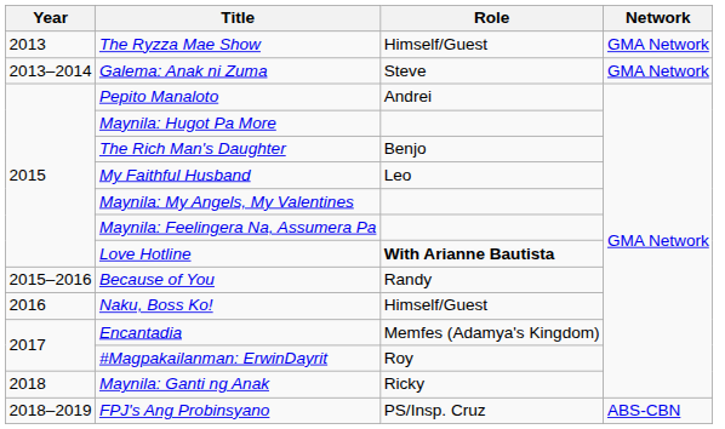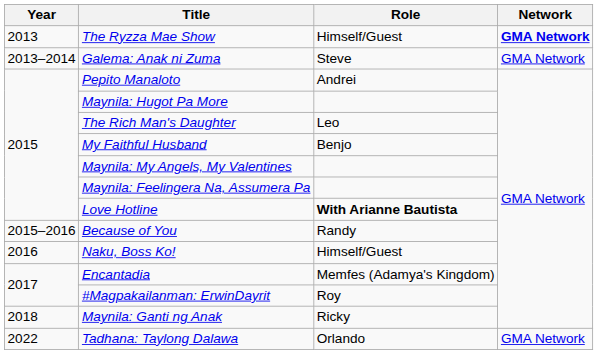The Ryzza Mae Show | Network: normal -> bold
The Rich Man's Daughter | Role: Benjo -> Leo
My Faithful Husband | Role: Leo -> Benjo
- row: 2018–2019 | FPJ's Ang Probinsyano | PS/Insp. Cruz | ABS-CBN
+ row: 2022 | Tadhana: Taylong Dalawa | Orlando | GMA Network
